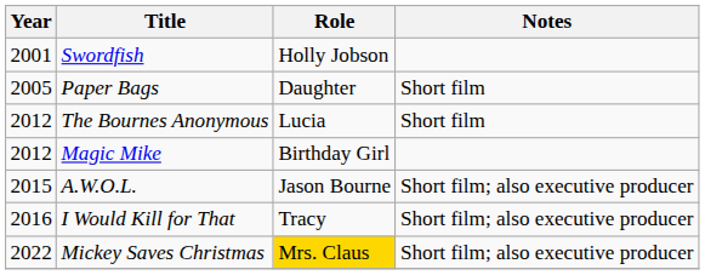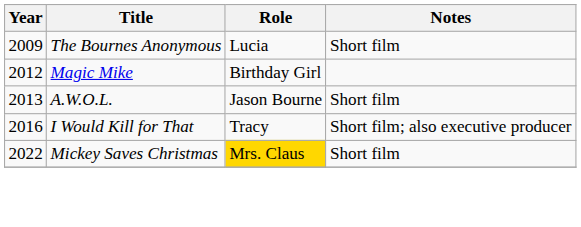- row: 2001 | Swordfish | Holly Jobson
- row: 2005 | Paper Bags | Daughter | Short film
The Bournes Anonymous | Year: 2012 -> 2009
A.W.O.L. | Year: 2015 -> 2013
A.W.O.L. | Notes: Short film; also executive producer -> Short film
Mickey Saves Christmas | Notes: Short film; also executive producer -> Short film
